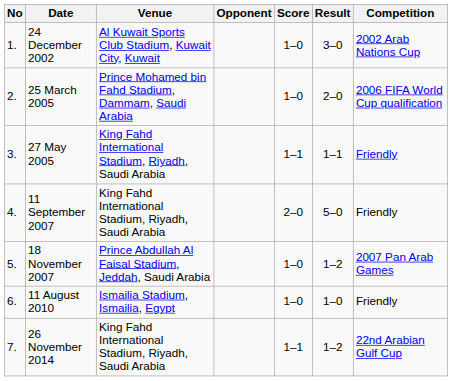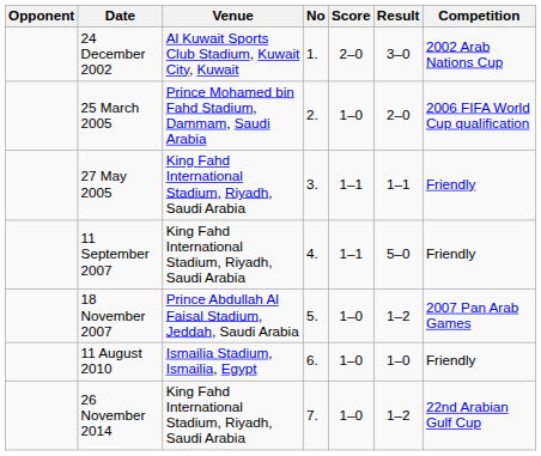columns swapped: No <-> Opponent
24 December 2002 | Score: 1–0 -> 2–0
11 September 2007 | Score: 2–0 -> 1–1
26 November 2014 | Score: 1–1 -> 1–0
